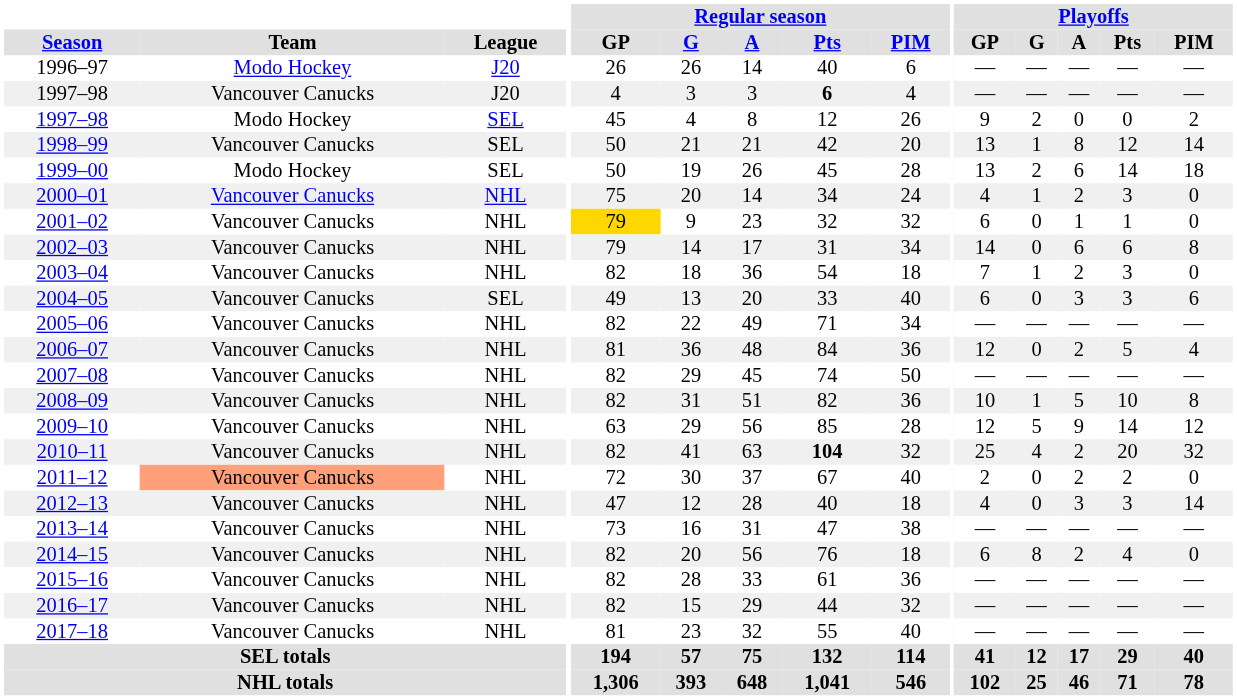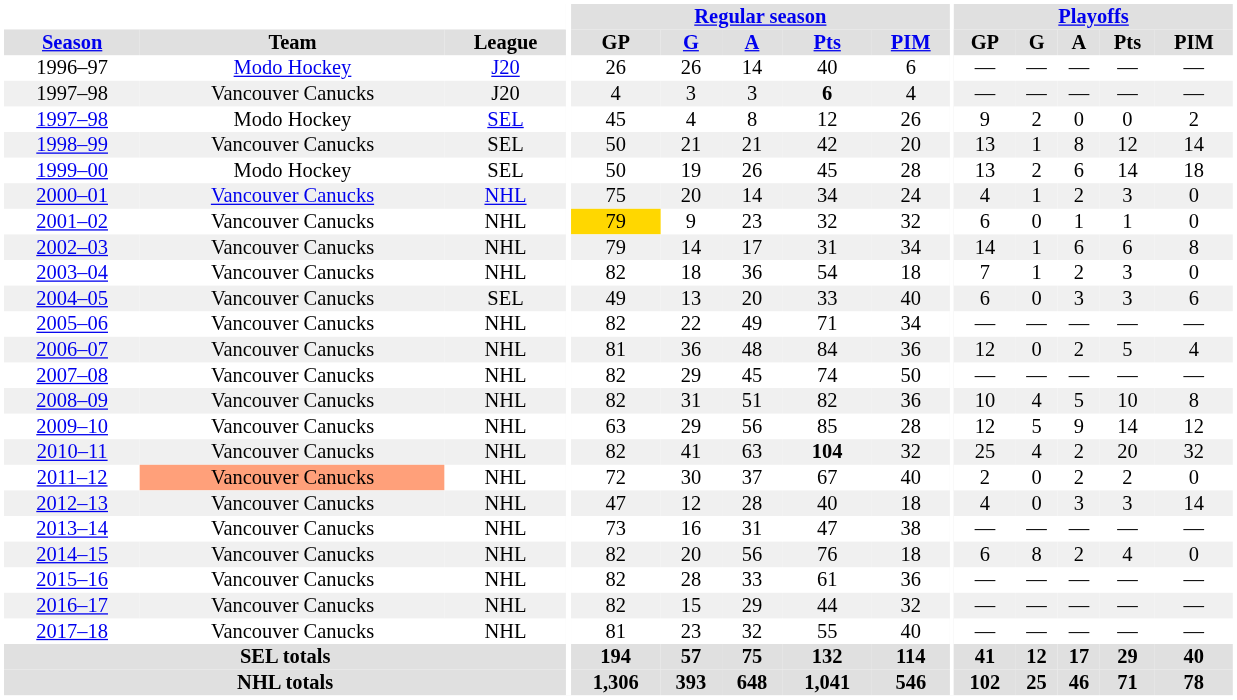2002–03 | Playoffs / G: 0 -> 1
2008–09 | Playoffs / G: 1 -> 4
